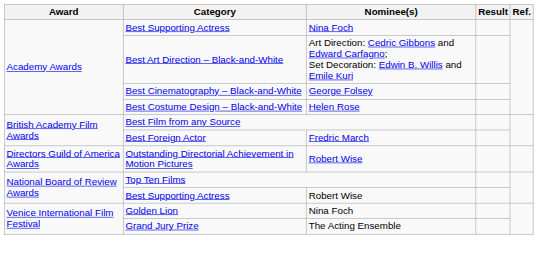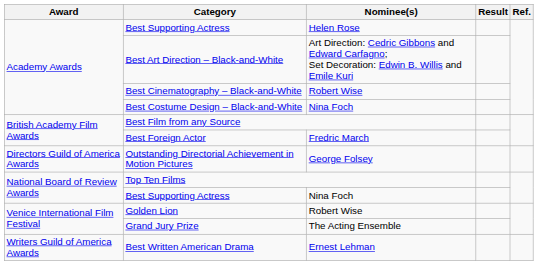Academy Awards / Best Supporting Actress | Nominee(s): Nina Foch -> Helen Rose
Best Cinematography – Black-and-White | Nominee(s): George Folsey -> Robert Wise
Best Costume Design – Black-and-White | Nominee(s): Helen Rose -> Nina Foch
Outstanding Directorial Achievement in Motion Pictures | Nominee(s): Robert Wise -> George Folsey
National Board of Review Awards / Best Supporting Actress | Nominee(s): Robert Wise -> Nina Foch
Golden Lion | Nominee(s): Nina Foch -> Robert Wise
+ row: Writers Guild of America Awards | Best Written American Drama | Ernest Lehman
